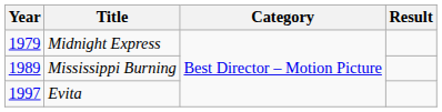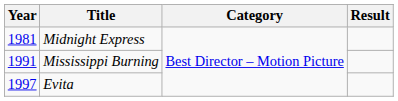Midnight Express | Year: 1979 -> 1981
Mississippi Burning | Year: 1989 -> 1991
